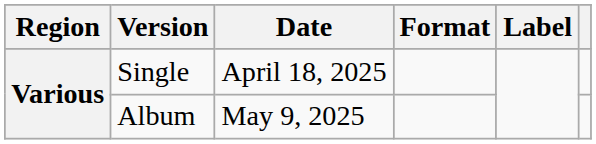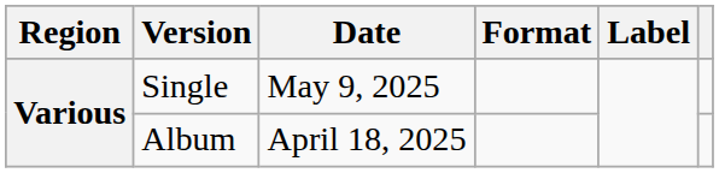Single | Date: April 18, 2025 -> May 9, 2025
Album | Date: May 9, 2025 -> April 18, 2025
